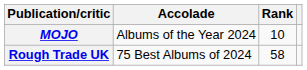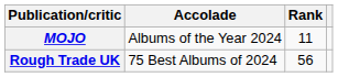MOJO | Rank: 10 -> 11
Rough Trade UK | Rank: 58 -> 56
